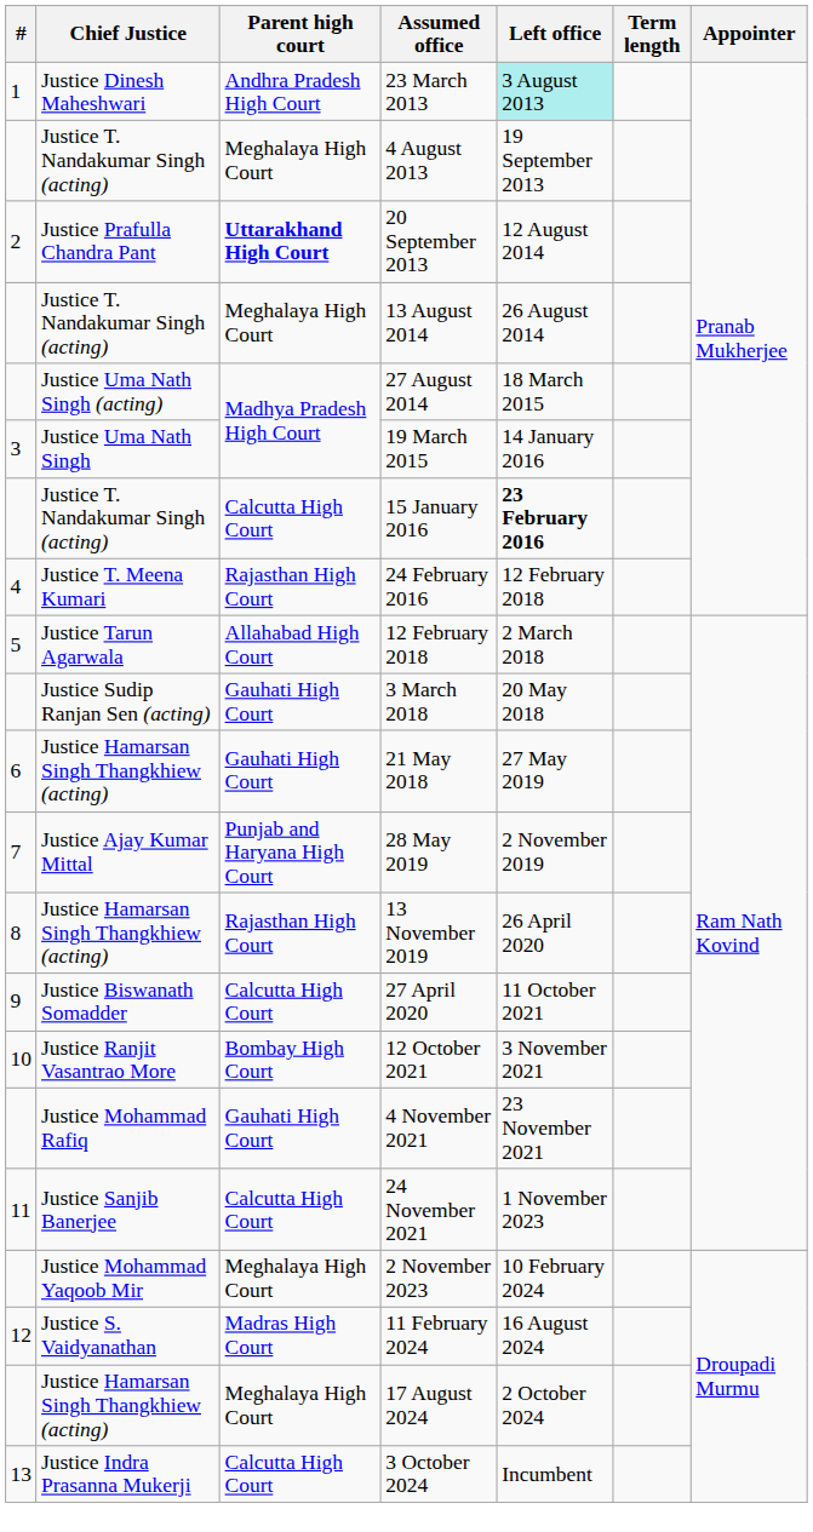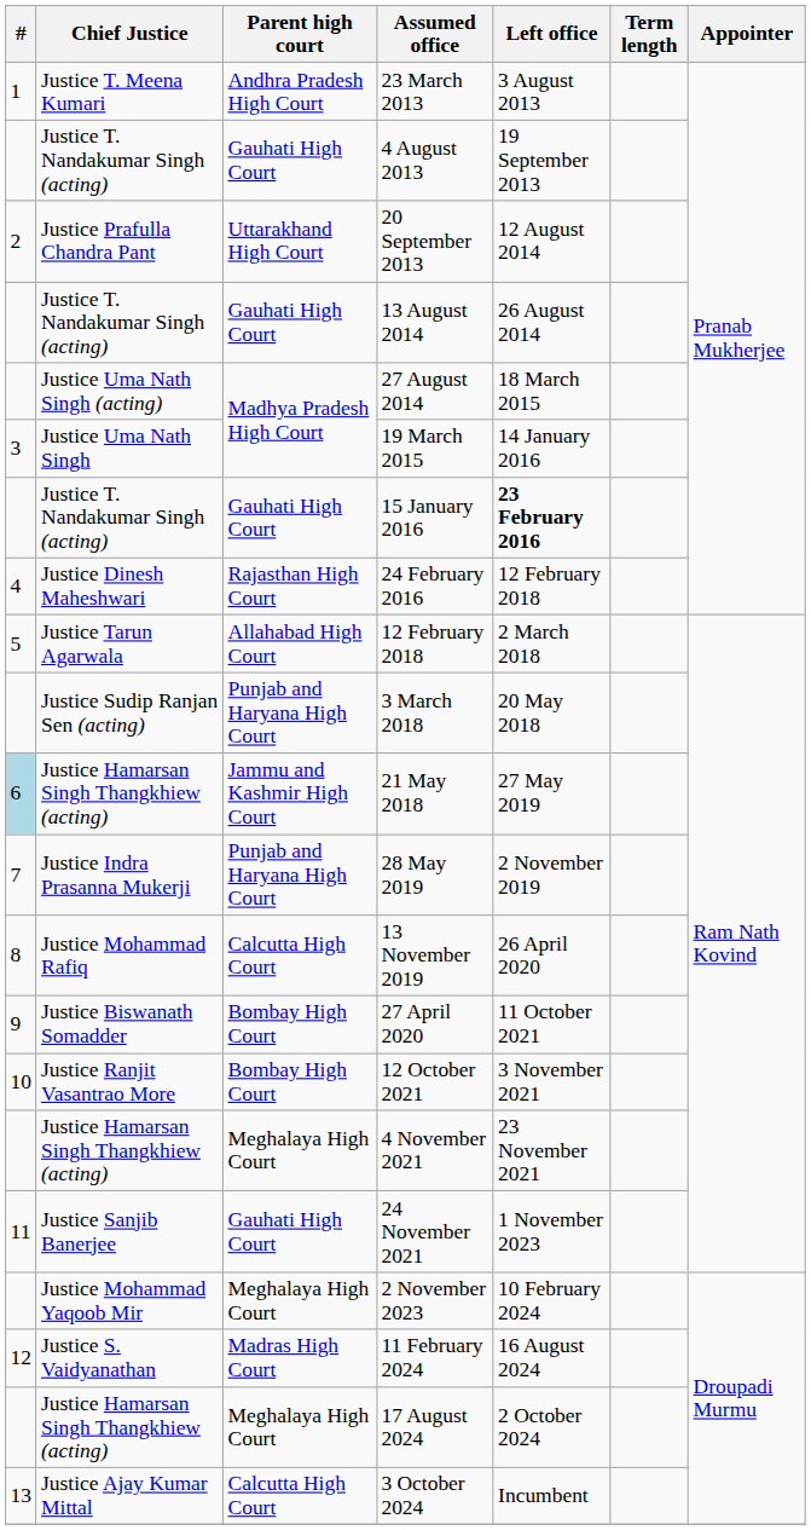23 March 2013 | Chief Justice: Justice Dinesh Maheshwari -> Justice T. Meena Kumari
23 March 2013 | Left office: paleturquoise background -> no background
4 August 2013 | Parent high court: Meghalaya High Court -> Gauhati High Court
20 September 2013 | Parent high court: bold -> normal
13 August 2014 | Parent high court: Meghalaya High Court -> Gauhati High Court
15 January 2016 | Parent high court: Calcutta High Court -> Gauhati High Court
24 February 2016 | Chief Justice: Justice T. Meena Kumari -> Justice Dinesh Maheshwari
3 March 2018 | Parent high court: Gauhati High Court -> Punjab and Haryana High Court
21 May 2018 | #: no background -> lightblue background
21 May 2018 | Parent high court: Gauhati High Court -> Jammu and Kashmir High Court
28 May 2019 | Chief Justice: Justice Ajay Kumar Mittal -> Justice Indra Prasanna Mukerji
13 November 2019 | Chief Justice: Justice Hamarsan Singh Thangkhiew (acting) -> Justice Mohammad Rafiq
13 November 2019 | Parent high court: Rajasthan High Court -> Calcutta High Court
27 April 2020 | Parent high court: Calcutta High Court -> Bombay High Court
4 November 2021 | Chief Justice: Justice Mohammad Rafiq -> Justice Hamarsan Singh Thangkhiew (acting)
4 November 2021 | Parent high court: Gauhati High Court -> Meghalaya High Court
24 November 2021 | Parent high court: Calcutta High Court -> Gauhati High Court
3 October 2024 | Chief Justice: Justice Indra Prasanna Mukerji -> Justice Ajay Kumar Mittal
